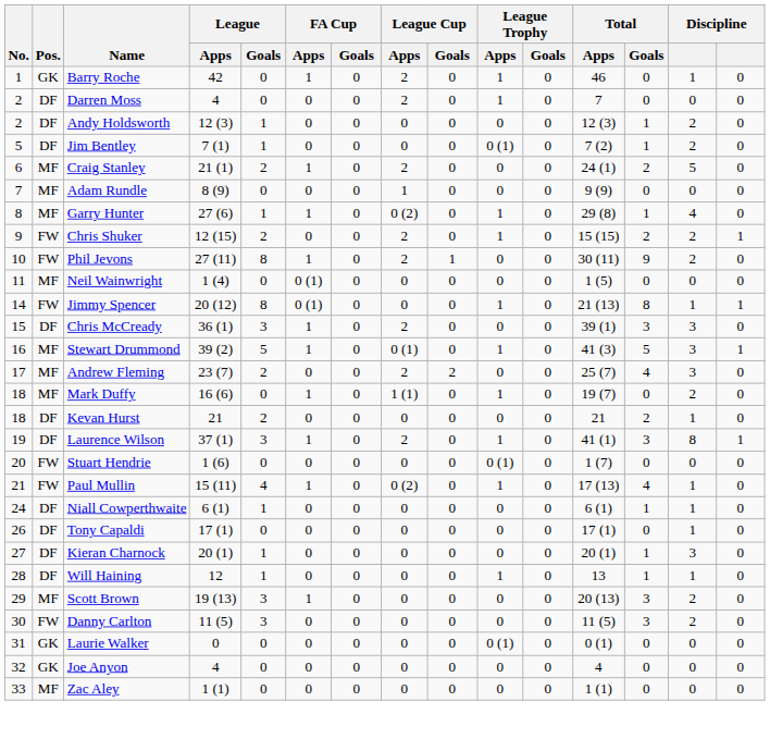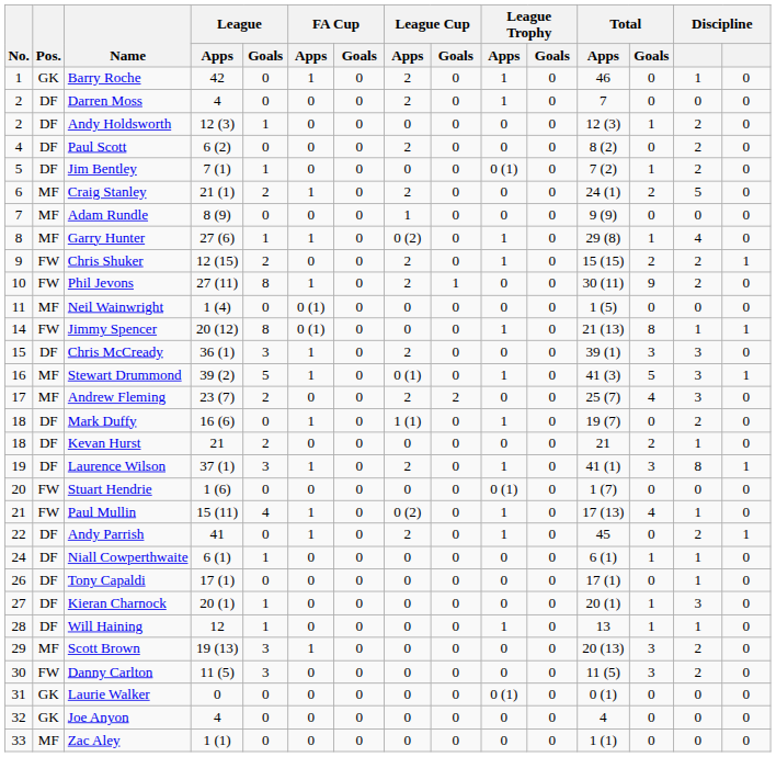+ row: 4 | DF | Paul Scott | 6 (2) | 0 | 0 | 0 | 2 | 0 | 0 | 0 | 8 (2) | 0 | 2 | 0
Mark Duffy | Pos.: MF -> DF
+ row: 22 | DF | Andy Parrish | 41 | 0 | 1 | 0 | 2 | 0 | 1 | 0 | 45 | 0 | 2 | 1
